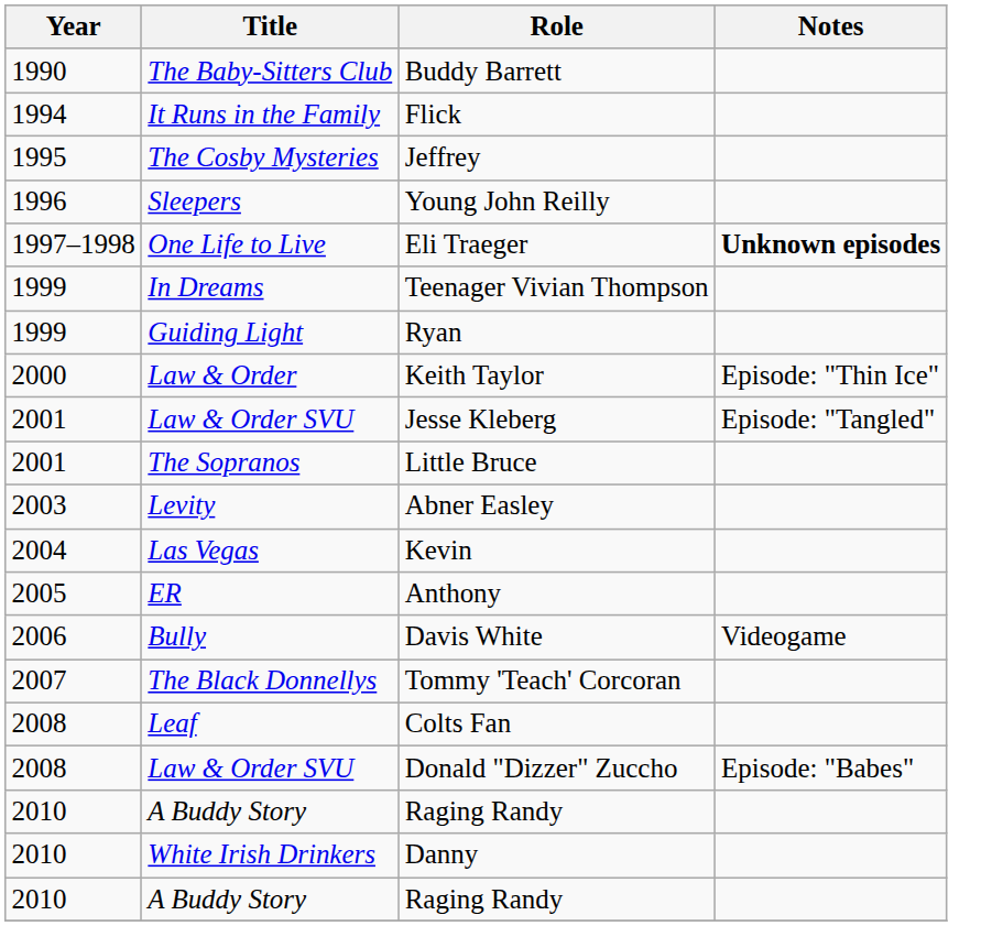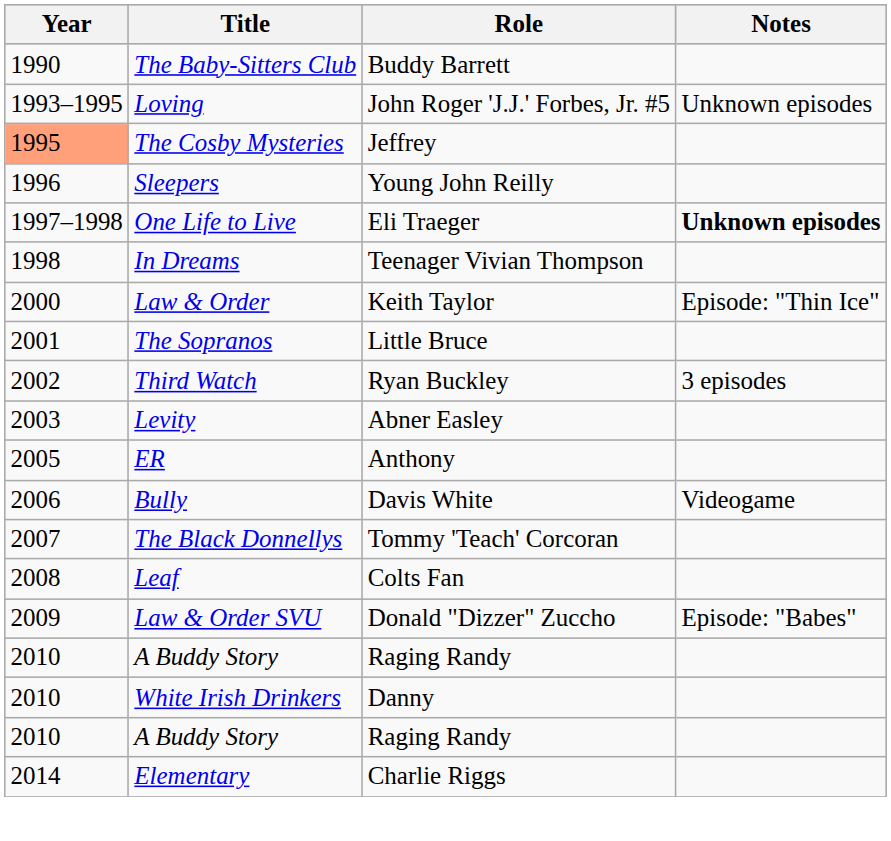+ row: 1993–1995 | Loving | John Roger 'J.J.' Forbes, Jr. #5 | Unknown episodes
- row: 1994 | It Runs in the Family | Flick
Jeffrey | Year: no background -> lightsalmon background
Teenager Vivian Thompson | Year: 1999 -> 1998
- row: 1999 | Guiding Light | Ryan
- row: 2001 | Law & Order SVU | Jesse Kleberg | Episode: "Tangled"
+ row: 2002 | Third Watch | Ryan Buckley | 3 episodes
- row: 2004 | Las Vegas | Kevin
Donald "Dizzer" Zuccho | Year: 2008 -> 2009
+ row: 2014 | Elementary | Charlie Riggs
